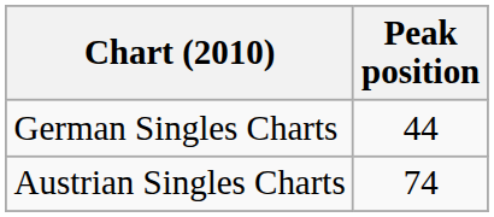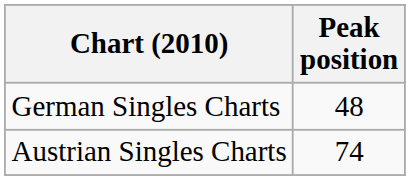German Singles Charts | Peak position: 44 -> 48
